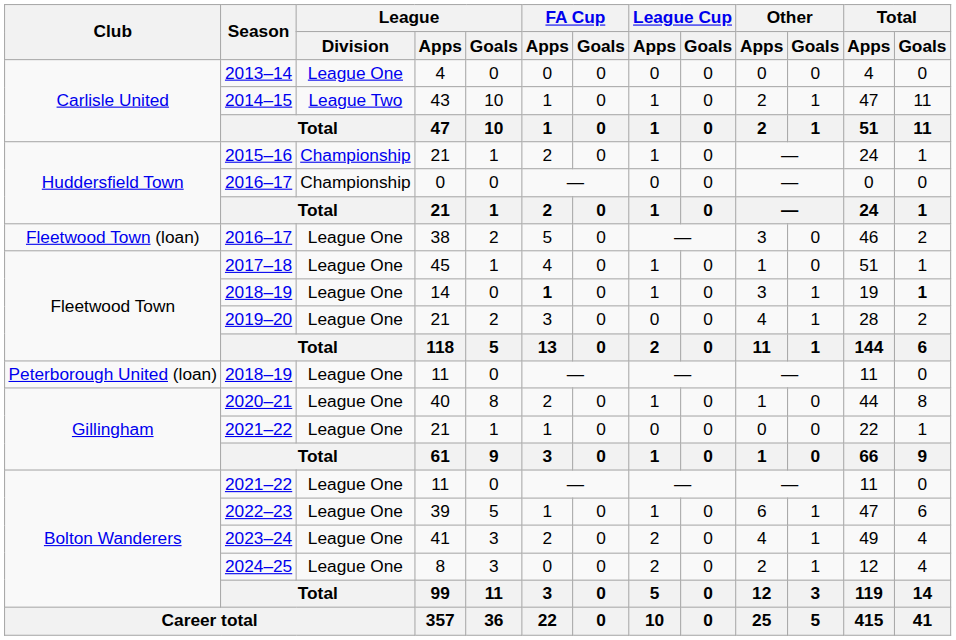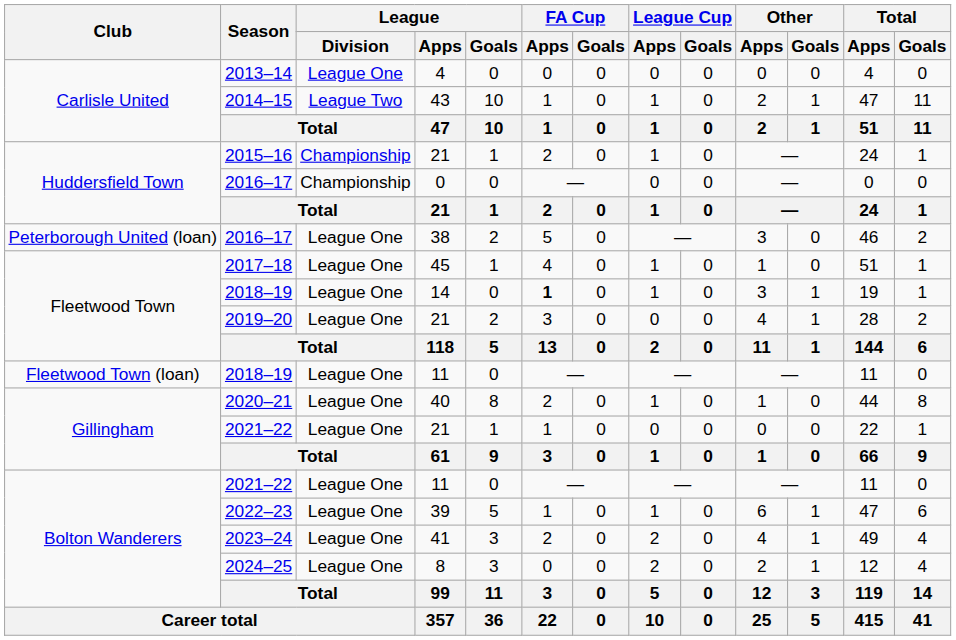2016–17 / 38 | Club: Fleetwood Town (loan) -> Peterborough United (loan)
2018–19 / 14 | Total / Goals: bold -> normal
2018–19 / 11 | Club: Peterborough United (loan) -> Fleetwood Town (loan)
